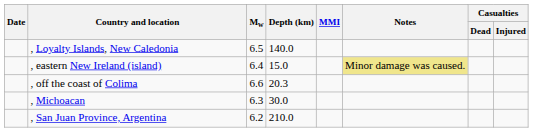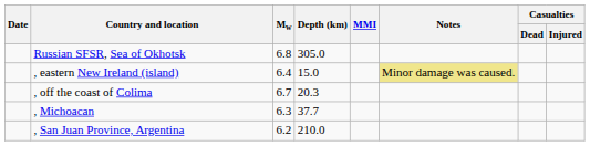- row: , Loyalty Islands, New Caledonia | 6.5 | 140.0
+ row: Russian SFSR, Sea of Okhotsk | 6.8 | 305.0
, off the coast of Colima | Mw: 6.6 -> 6.7
, Michoacan | Depth (km): 30.0 -> 37.7
